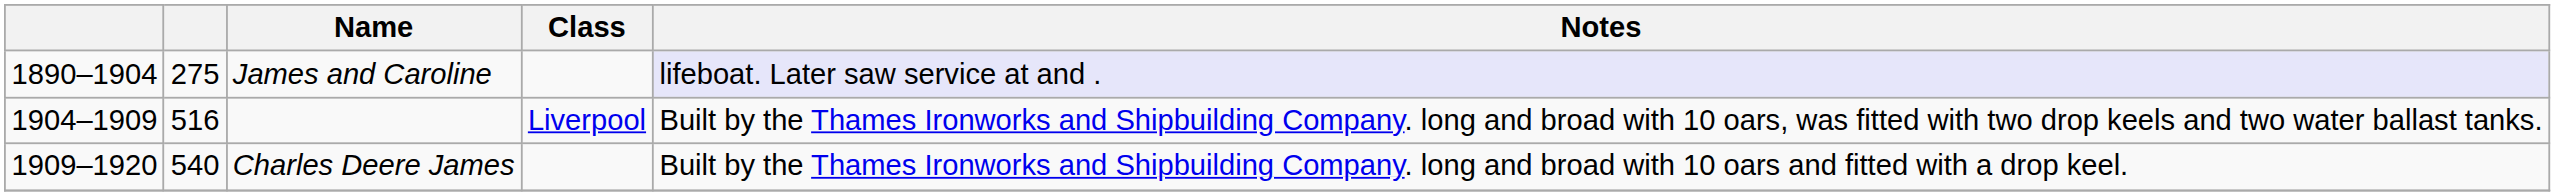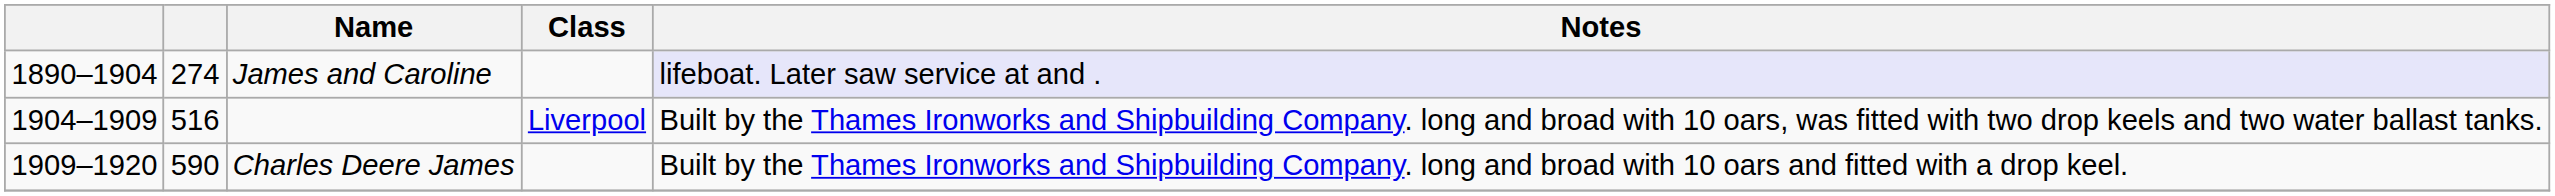James and Caroline | column 2: 275 -> 274
Charles Deere James | column 2: 540 -> 590
